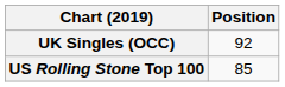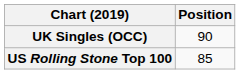UK Singles (OCC) | Position: 92 -> 90
